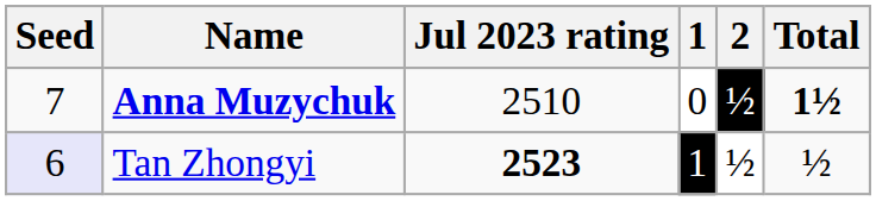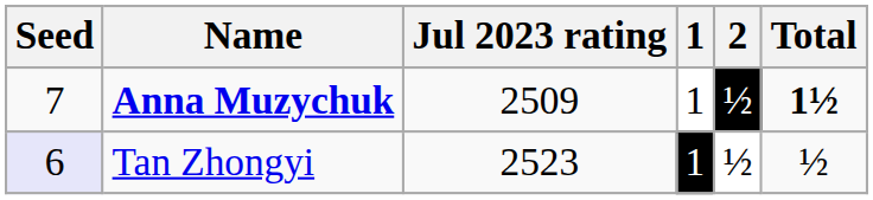Anna Muzychuk | Jul 2023 rating: 2510 -> 2509
Anna Muzychuk | 1: 0 -> 1
Tan Zhongyi | Jul 2023 rating: bold -> normal
